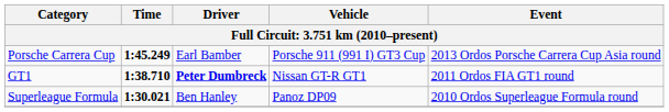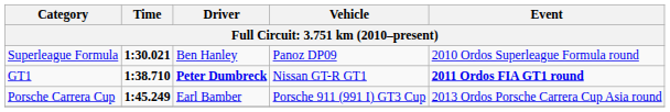rows swapped: Superleague Formula <-> Porsche Carrera Cup
GT1 | Event: normal -> bold
